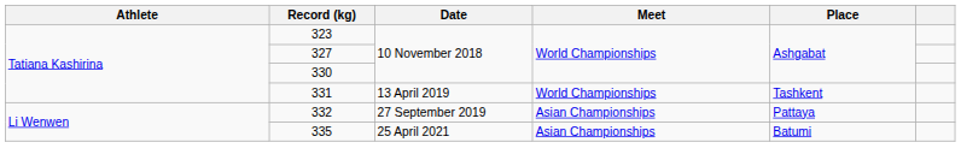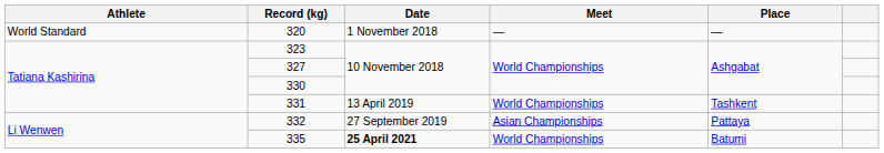+ row: World Standard | 320 | 1 November 2018 | — | —
335 | Date: normal -> bold
335 | Meet: Asian Championships -> World Championships
